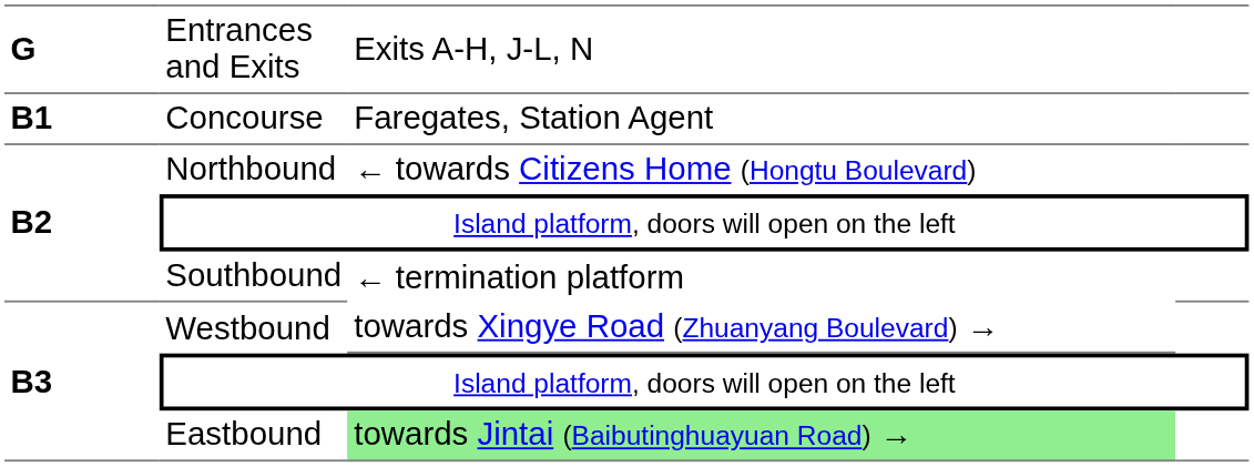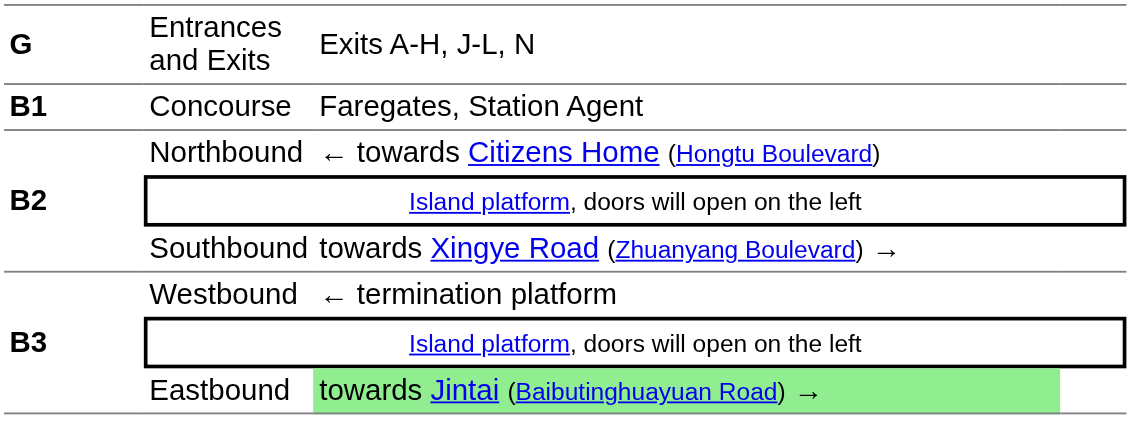Southbound | column 3: ← termination platform -> towards Xingye Road (Zhuanyang Boulevard) →
Westbound | column 3: towards Xingye Road (Zhuanyang Boulevard) → -> ← termination platform
